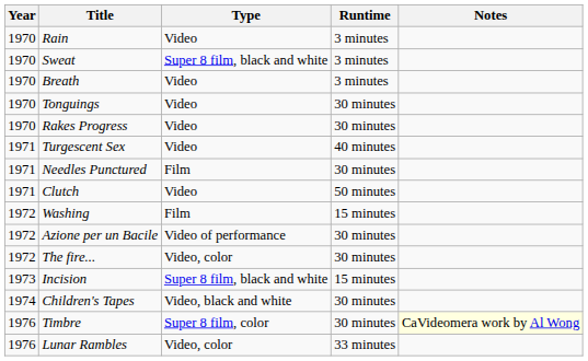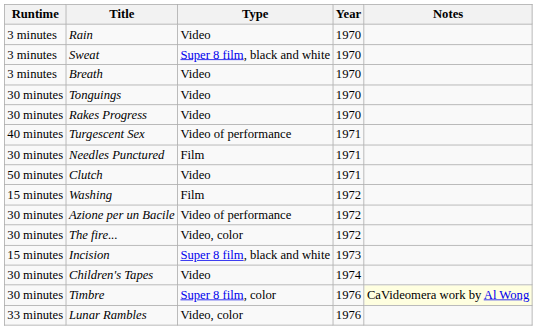columns swapped: Year <-> Runtime
Turgescent Sex | Type: Video -> Video of performance
Children's Tapes | Type: Video, black and white -> Video
